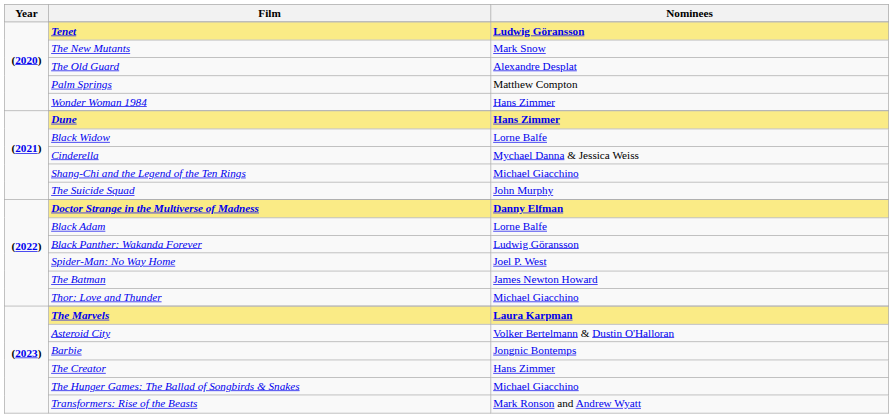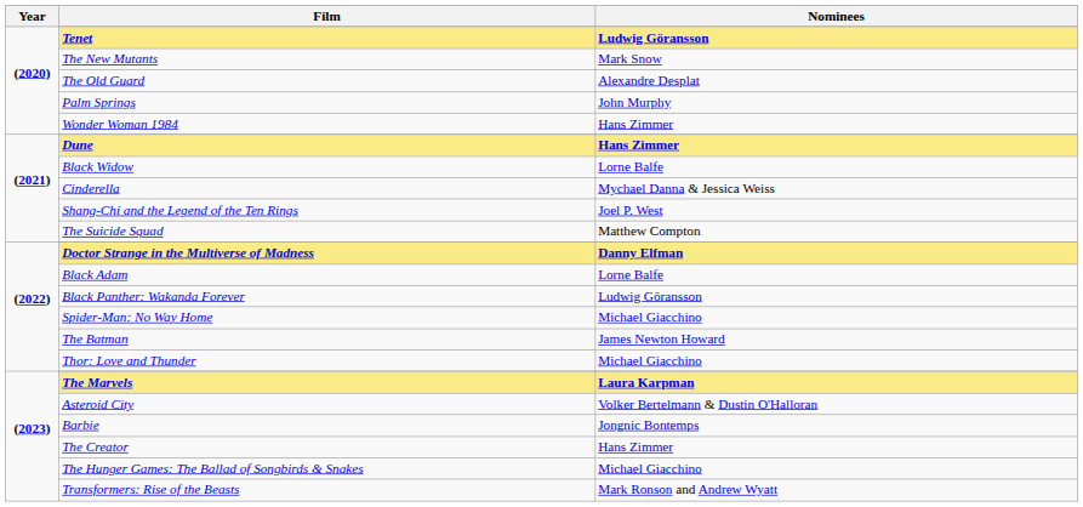Palm Springs | Nominees: Matthew Compton -> John Murphy
Shang-Chi and the Legend of the Ten Rings | Nominees: Michael Giacchino -> Joel P. West
The Suicide Squad | Nominees: John Murphy -> Matthew Compton
Spider-Man: No Way Home | Nominees: Joel P. West -> Michael Giacchino
